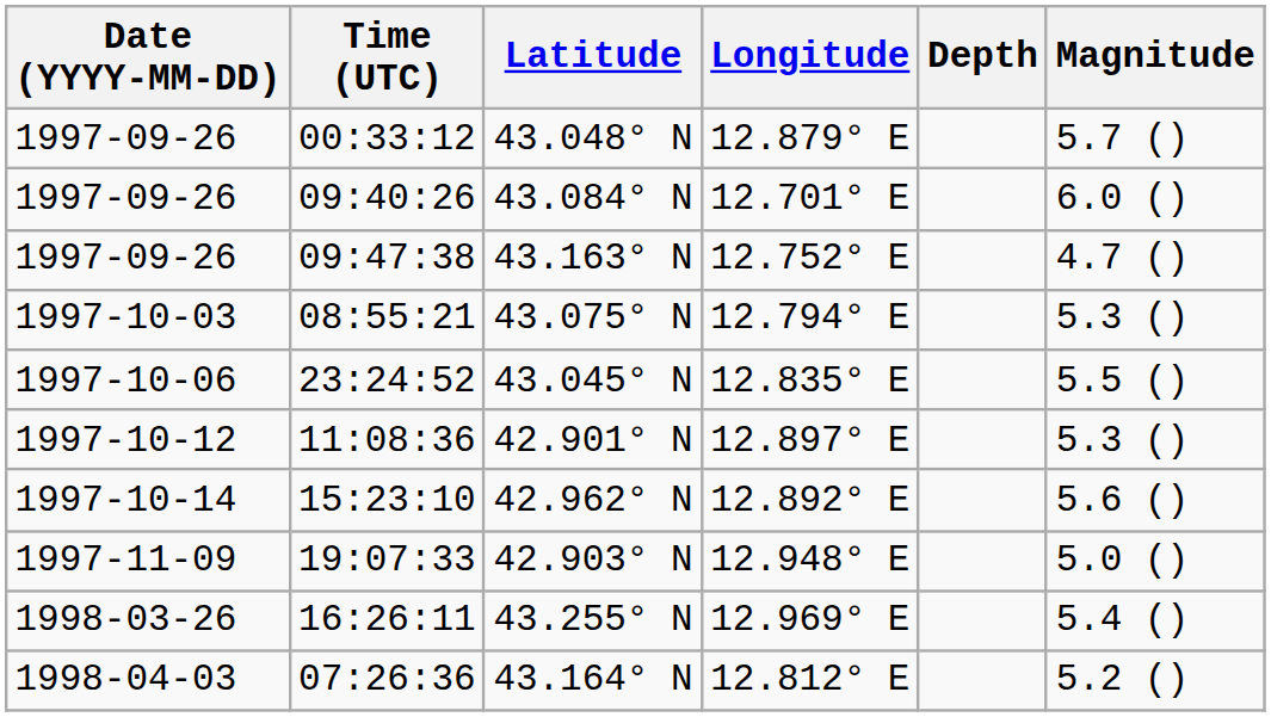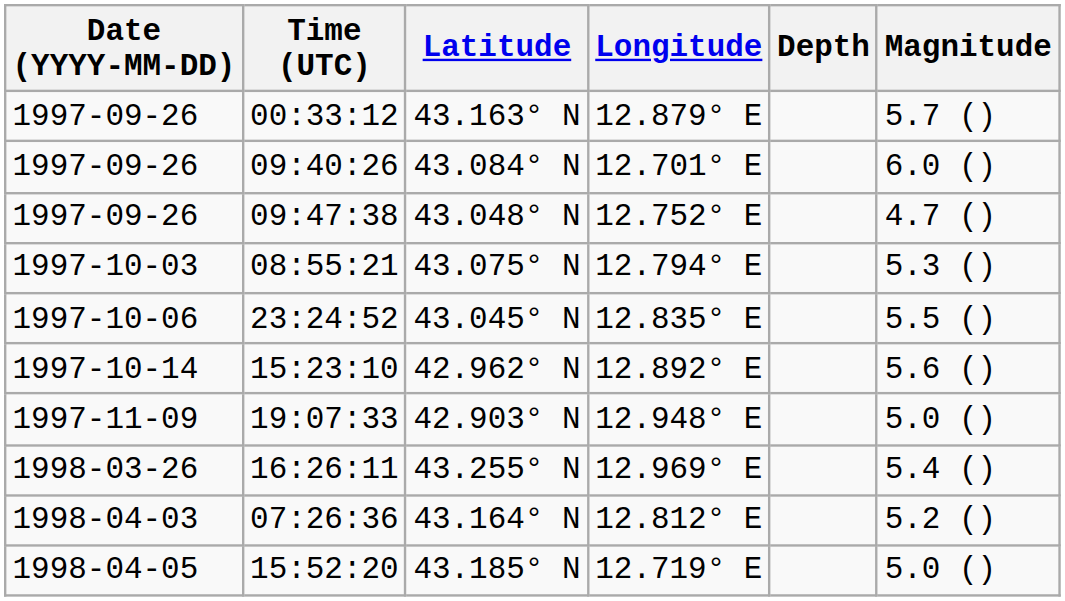00:33:12 | Latitude: 43.048° N -> 43.163° N
09:47:38 | Latitude: 43.163° N -> 43.048° N
- row: 1997-10-12 | 11:08:36 | 42.901° N | 12.897° E | 5.3 ()
+ row: 1998-04-05 | 15:52:20 | 43.185° N | 12.719° E | 5.0 ()
